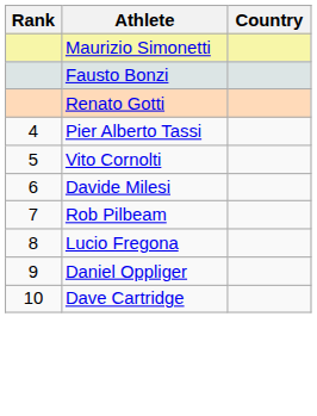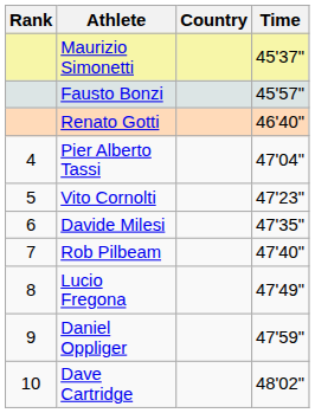+ column: Time | 45'37" | 45'57" | 46'40" | 47'04" | 47'23" | 47'35" | 47'40" | 47'49" | 47'59" | 48'02"
